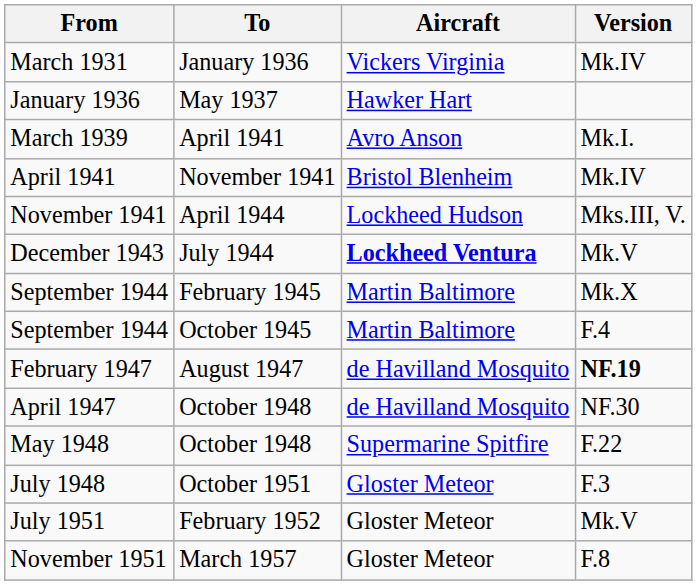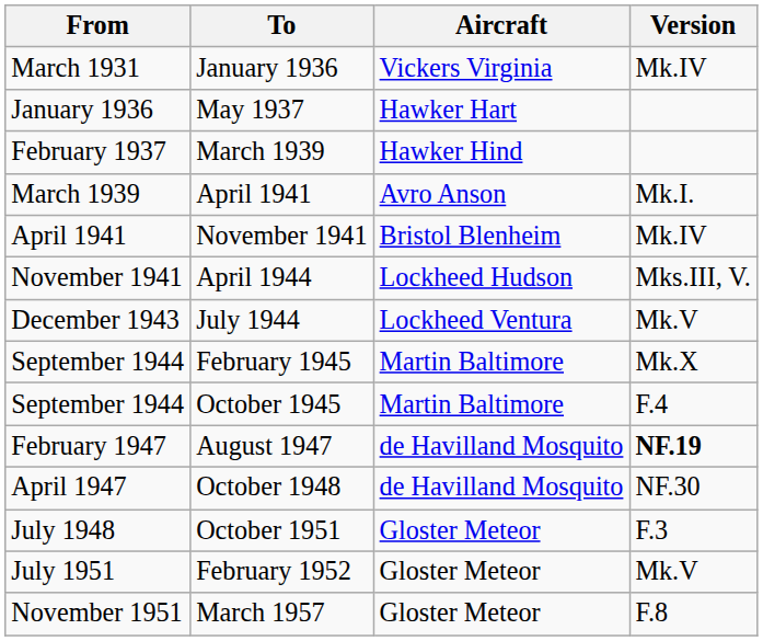+ row: February 1937 | March 1939 | Hawker Hind
December 1943 | Aircraft: bold -> normal
- row: May 1948 | October 1948 | Supermarine Spitfire | F.22
